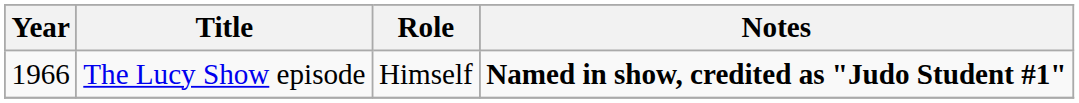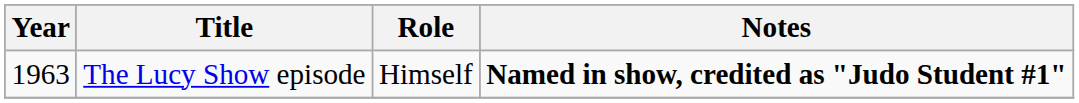The Lucy Show episode | Year: 1966 -> 1963
